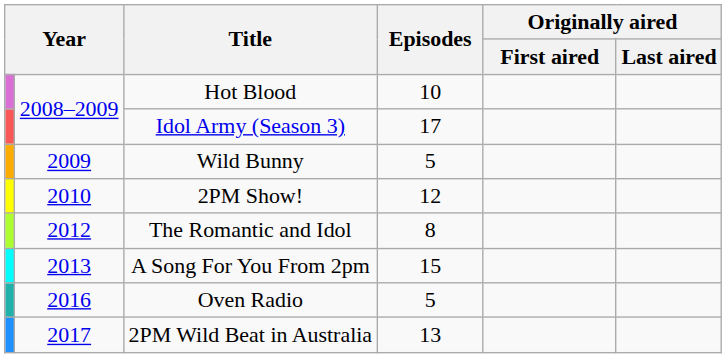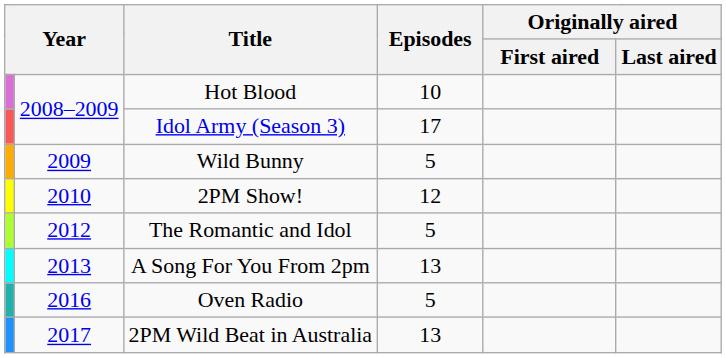The Romantic and Idol | Episodes: 8 -> 5
A Song For You From 2pm | Episodes: 15 -> 13
